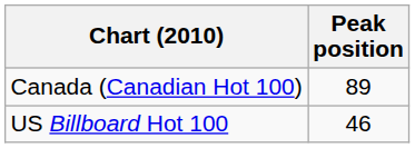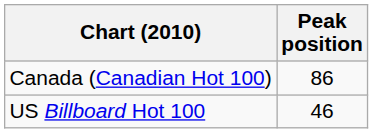Canada (Canadian Hot 100) | Peak position: 89 -> 86
